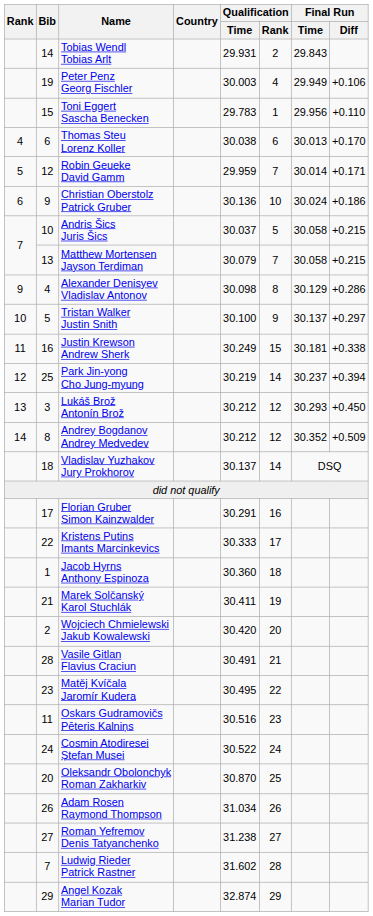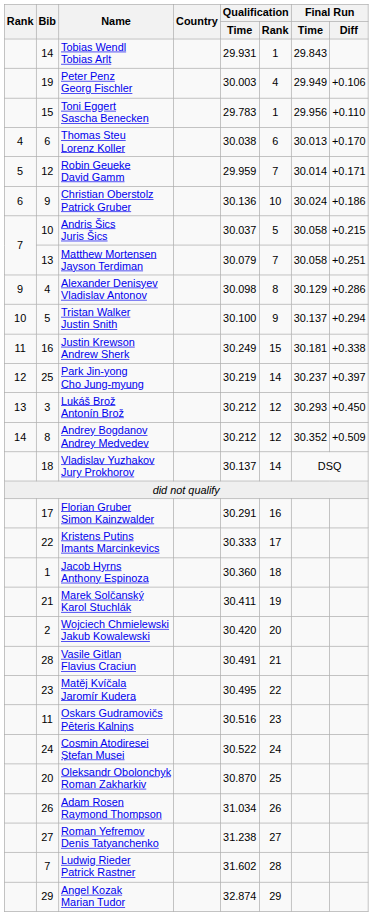Tobias Wendl Tobias Arlt | Qualification / Rank: 2 -> 1
Matthew Mortensen Jayson Terdiman | Final Run / Diff: +0.215 -> +0.251
Tristan Walker Justin Snith | Final Run / Diff: +0.297 -> +0.294
Park Jin-yong Cho Jung-myung | Final Run / Diff: +0.394 -> +0.397
